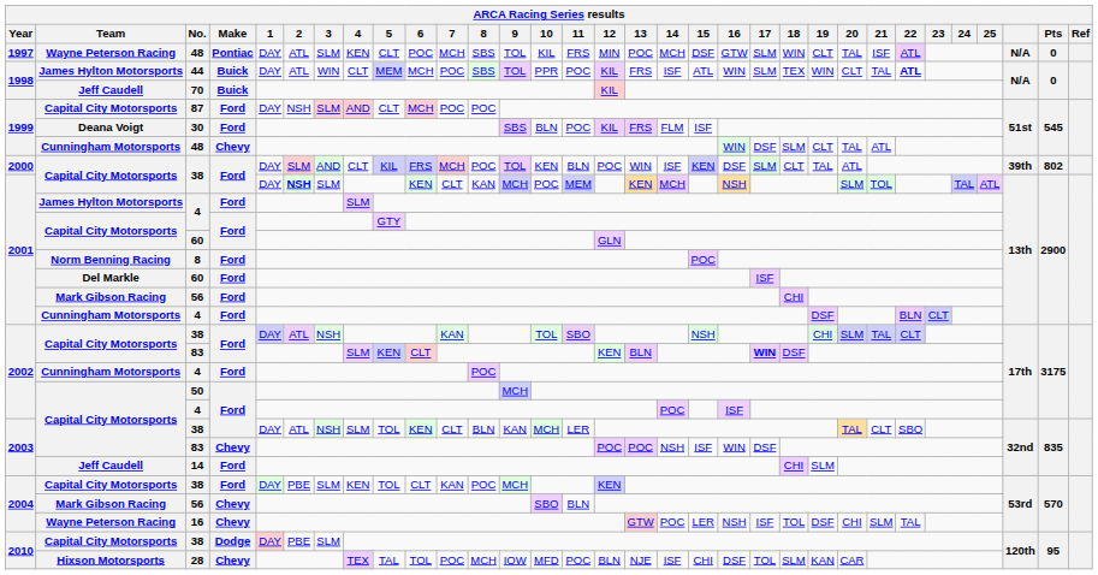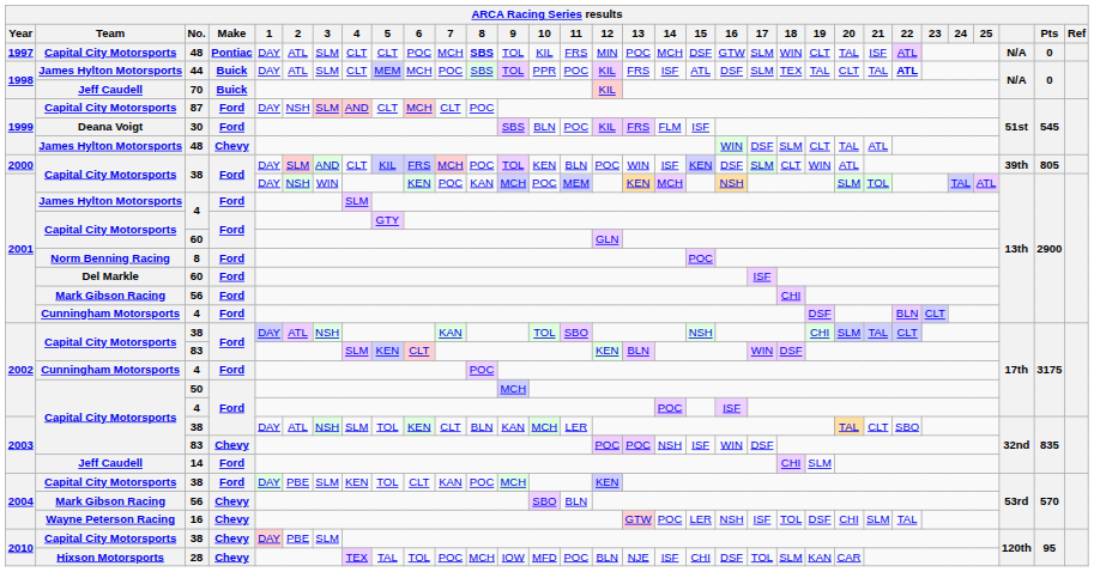1997 / 48 | Team: Wayne Peterson Racing -> Capital City Motorsports
1997 / 48 | 4: KEN -> CLT
1997 / 48 | 8: normal -> bold
44 | 3: WIN -> SLM
44 | 16: WIN -> DSF
44 | 19: WIN -> TAL
87 | 7: POC -> CLT
1999 / 48 | Team: Cunningham Motorsports -> James Hylton Motorsports
2000 / 38 | 19: TAL -> WIN
2000 / 38 | Pts: 802 -> 805
2001 / 38 | 2: bold -> normal
2001 / 38 | 3: SLM -> WIN
2001 / 38 | 7: CLT -> POC
2002 / 83 | 17: bold -> normal
2010 / 38 | Make: Dodge -> Chevy
